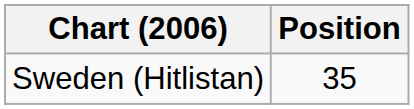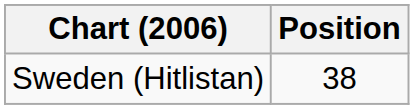Sweden (Hitlistan) | Position: 35 -> 38
